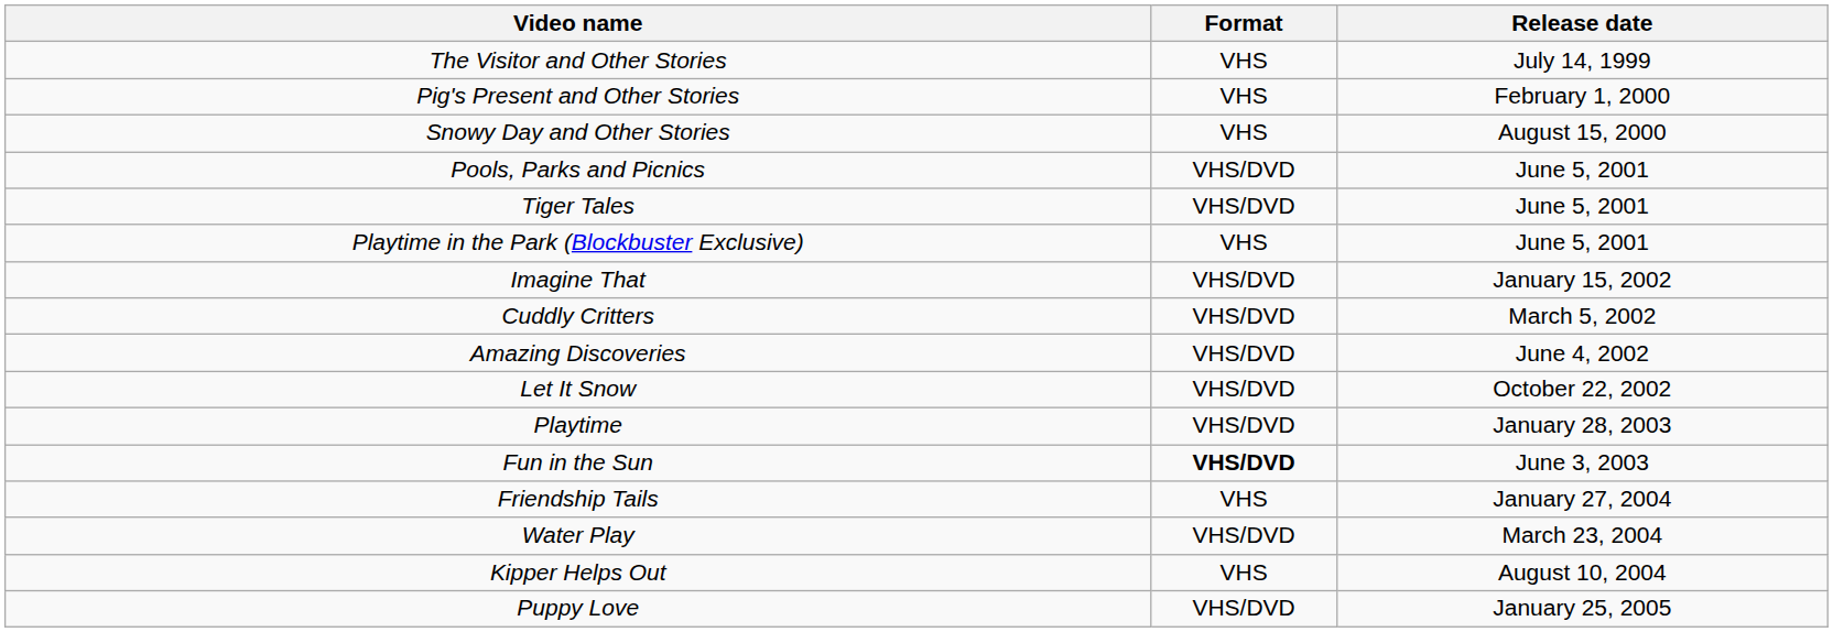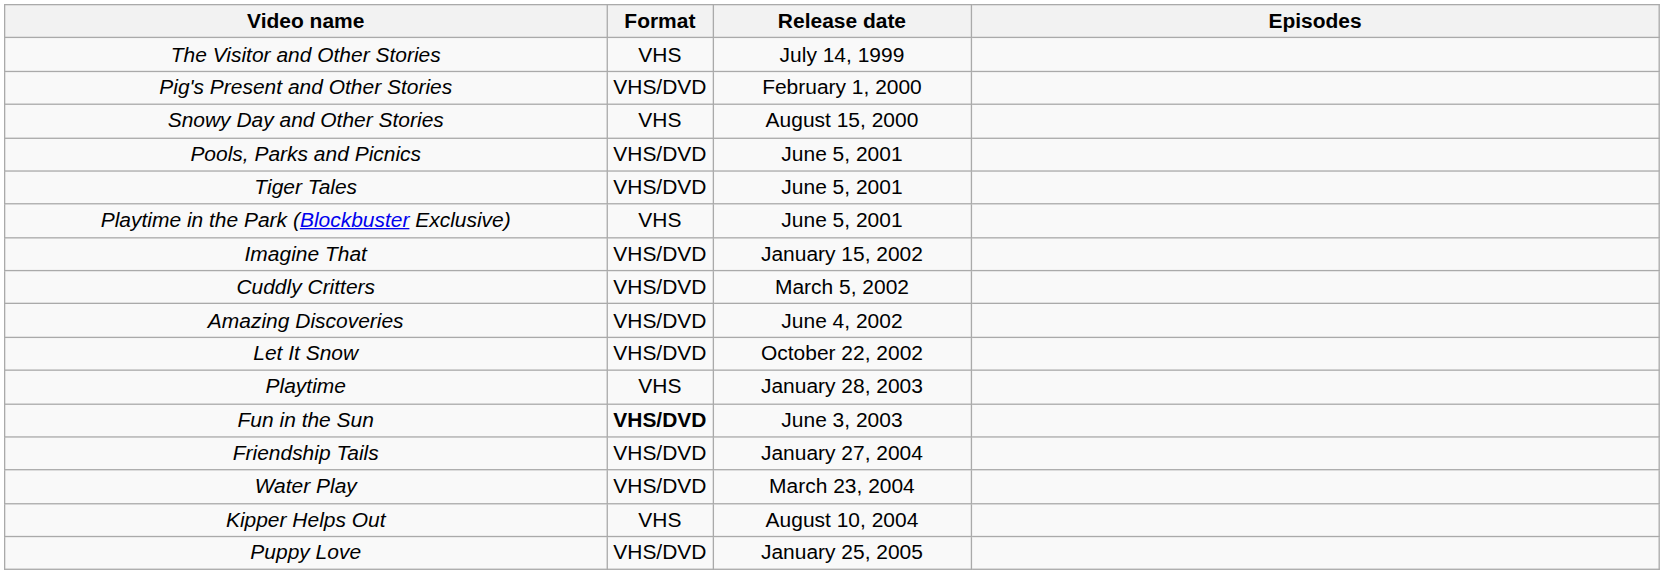+ column: Episodes
Pig's Present and Other Stories | Format: VHS -> VHS/DVD
Playtime | Format: VHS/DVD -> VHS
Friendship Tails | Format: VHS -> VHS/DVD
